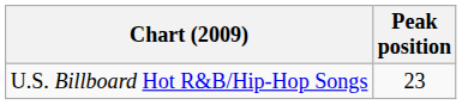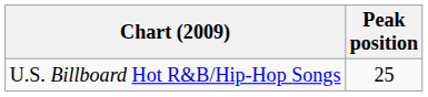U.S. Billboard Hot R&B/Hip-Hop Songs | Peak position: 23 -> 25
